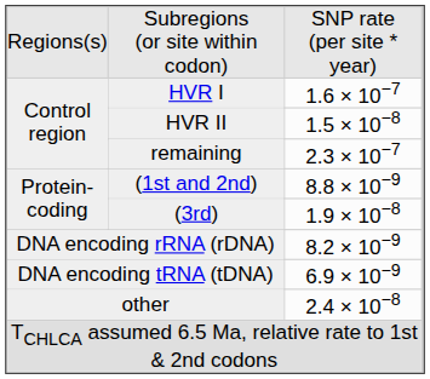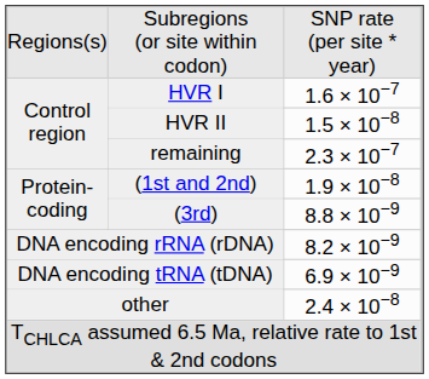(1st and 2nd) | column 3: 8.8 × 10−9 -> 1.9 × 10−8
(3rd) | column 3: 1.9 × 10−8 -> 8.8 × 10−9
